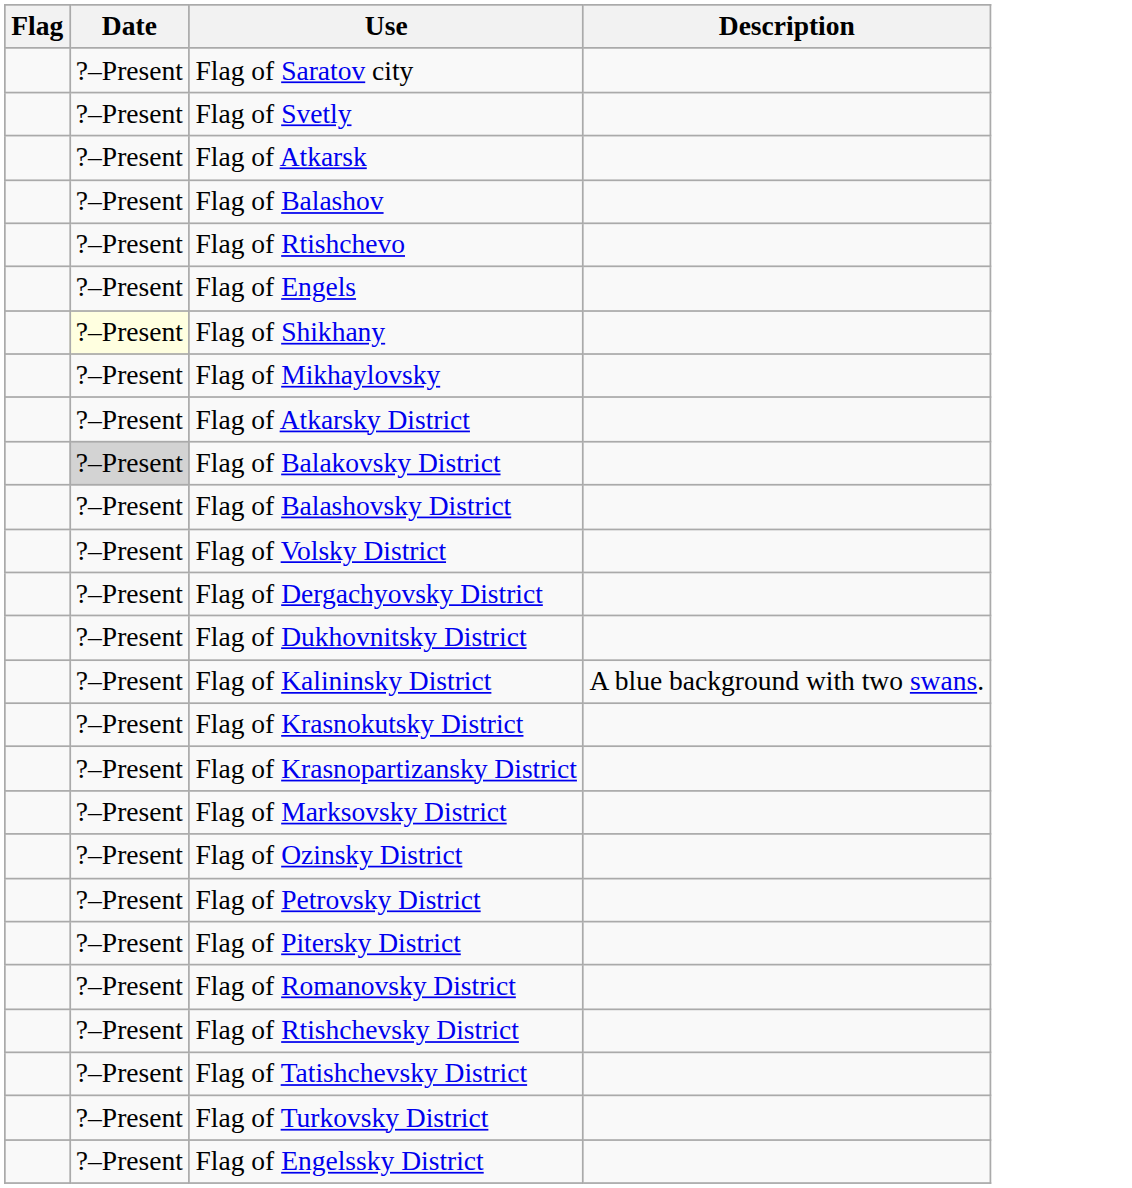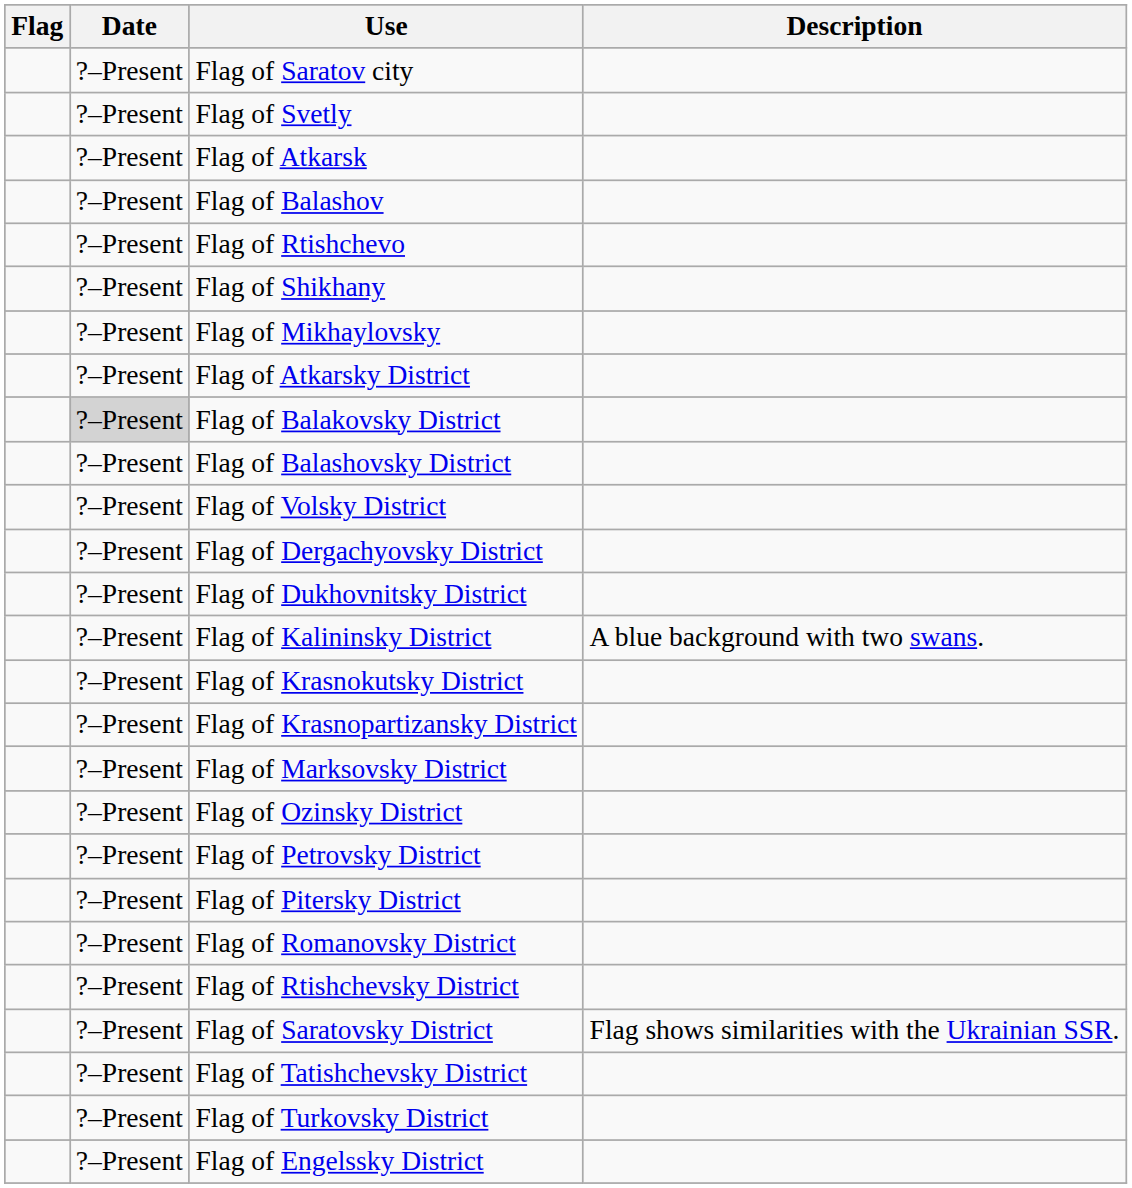- row: ?–Present | Flag of Engels
Flag of Shikhany | Date: lightyellow background -> no background
+ row: ?–Present | Flag of Saratovsky District | Flag shows similarities with the Ukrainian SSR.
